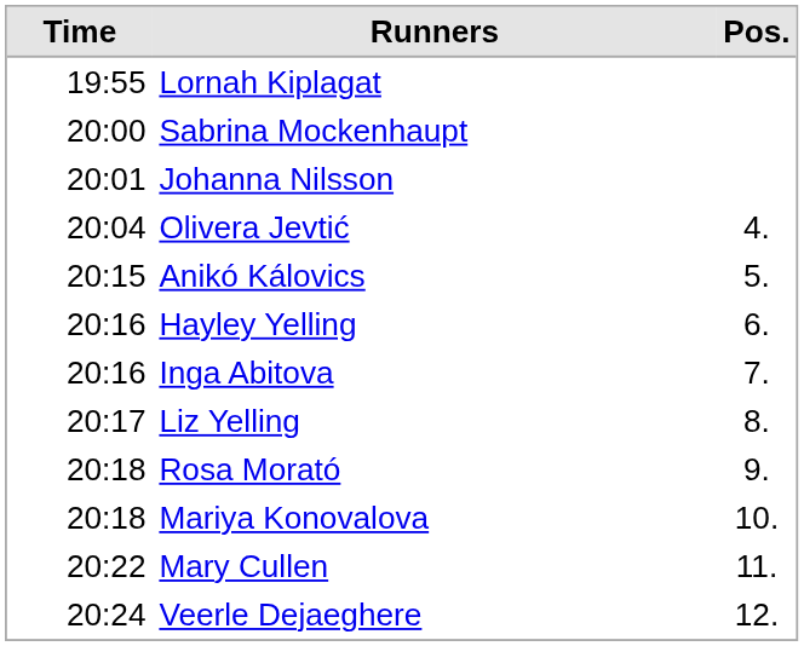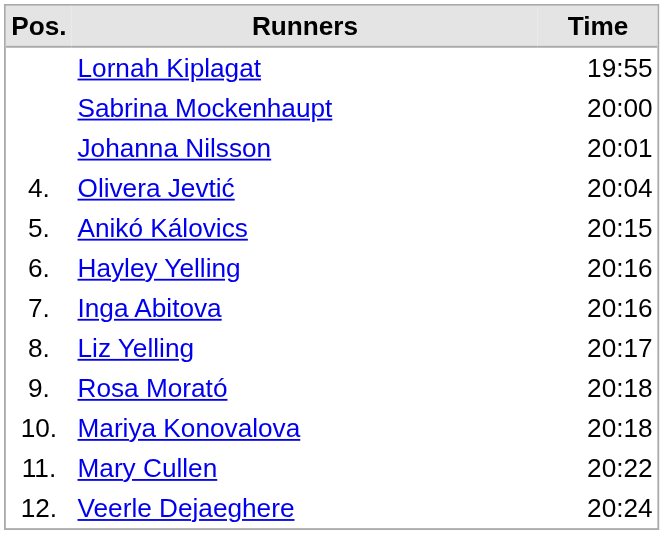columns swapped: Pos. <-> Time
